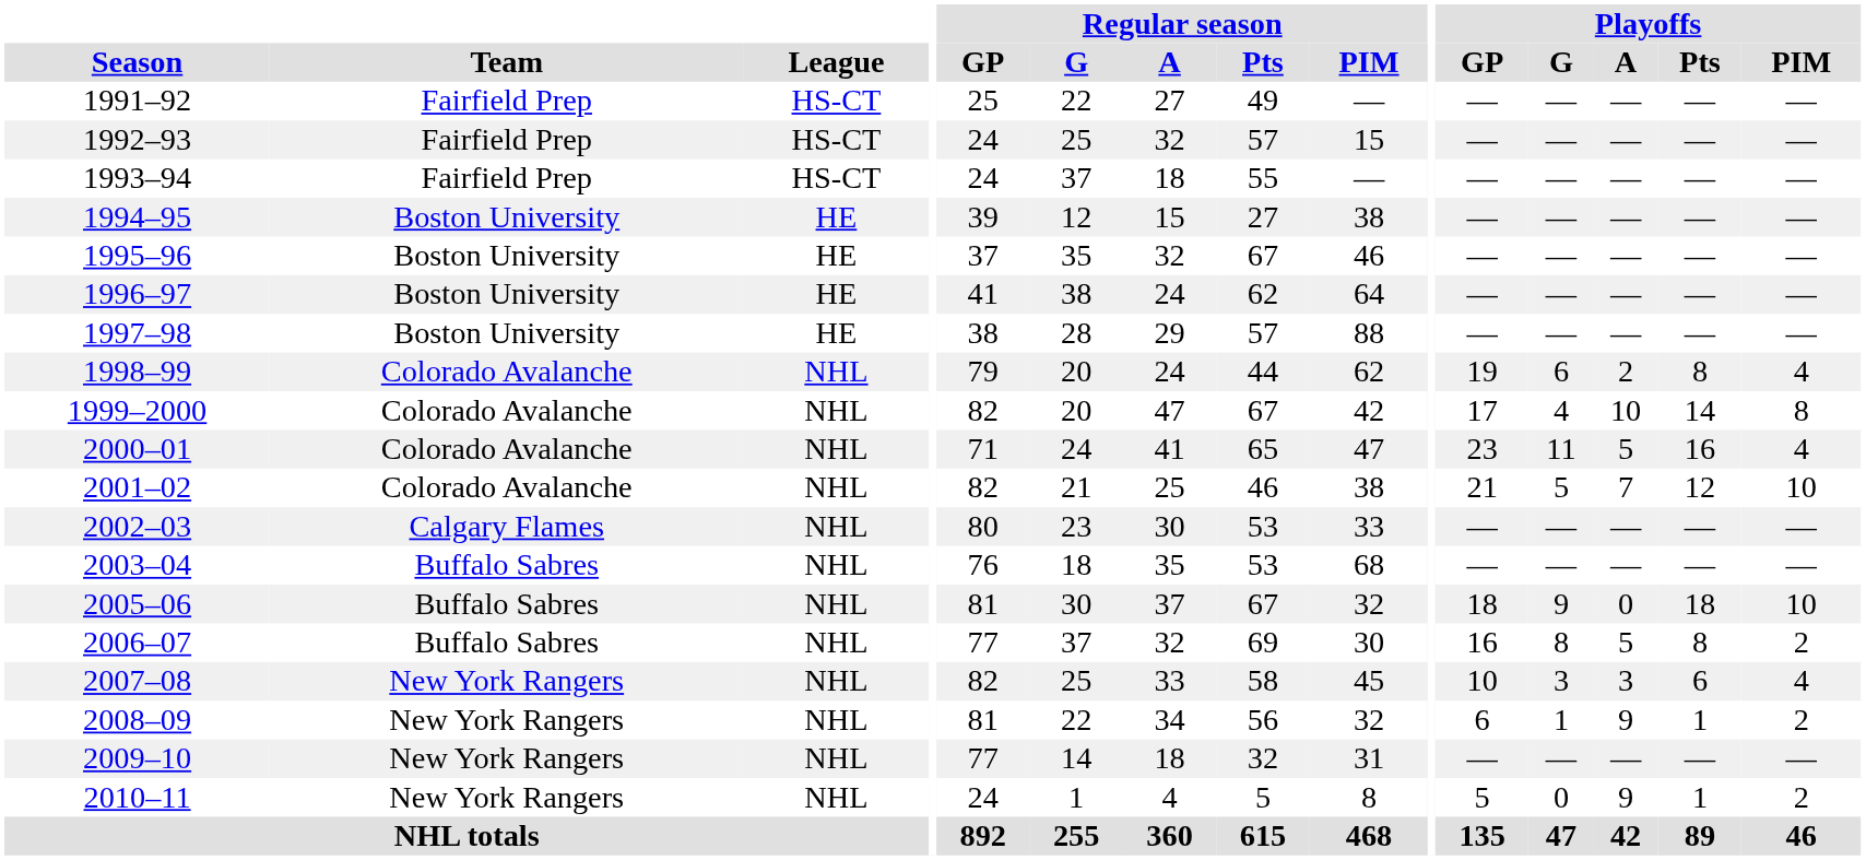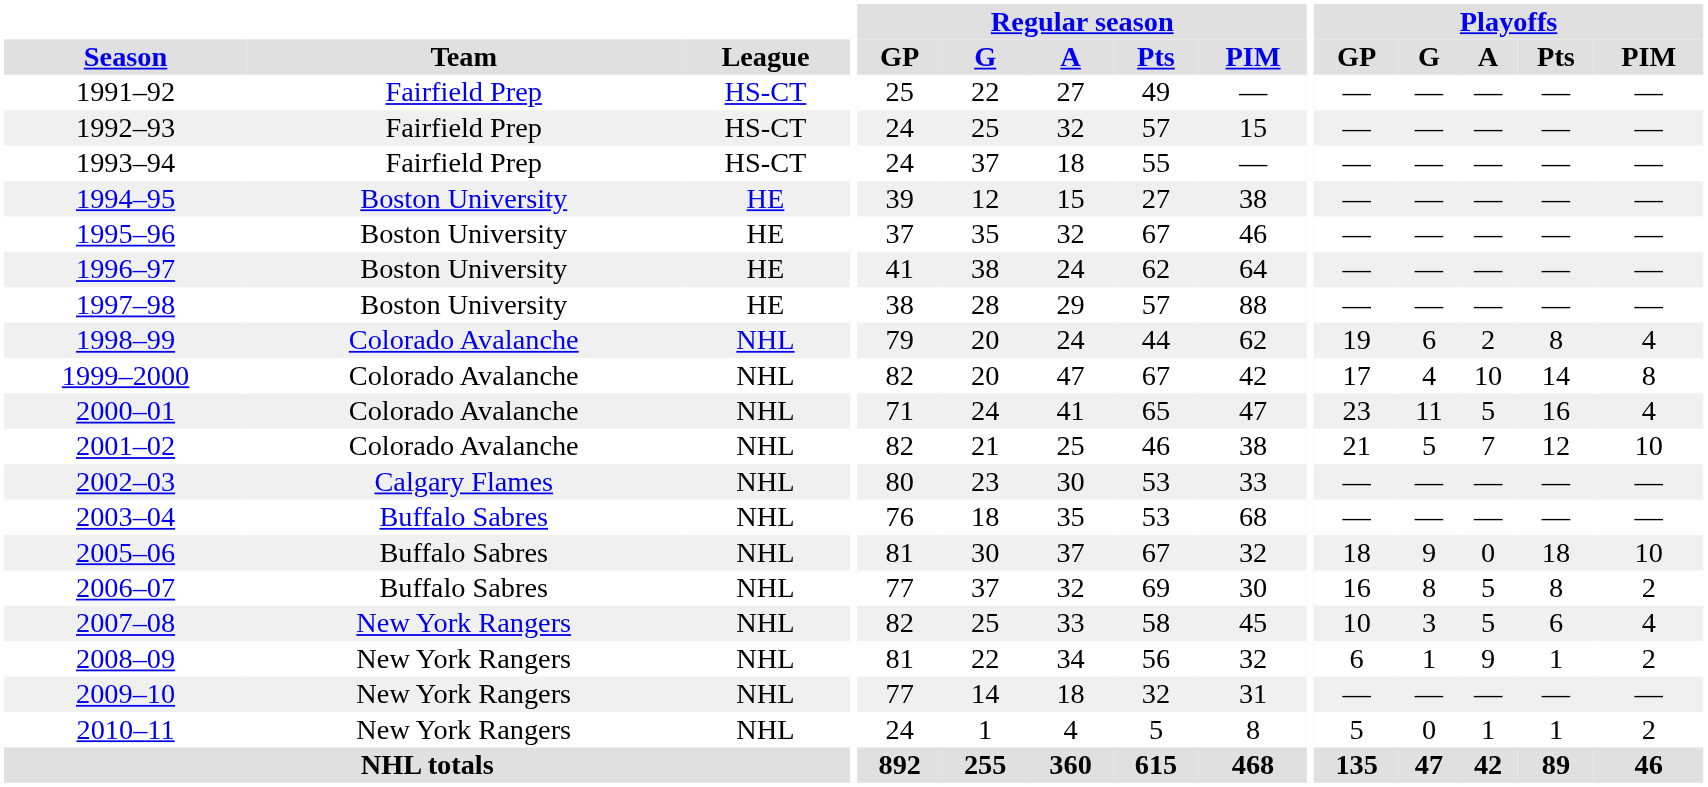2007–08 | Playoffs / A: 3 -> 5
2010–11 | Playoffs / A: 9 -> 1
